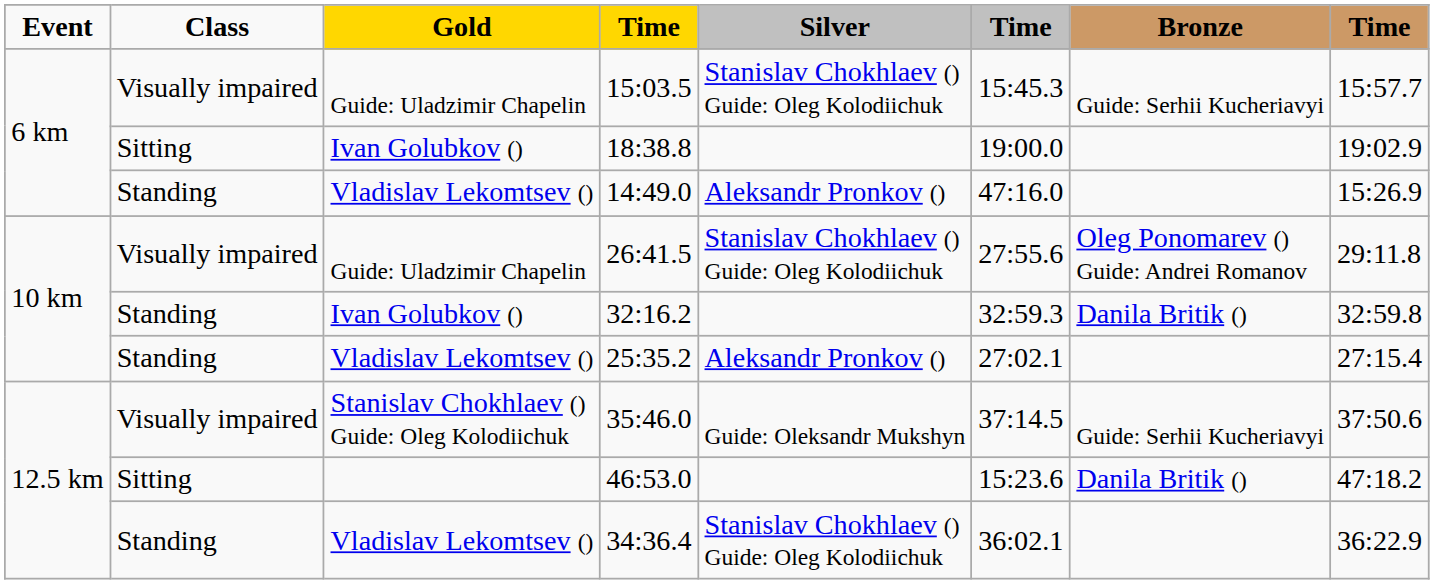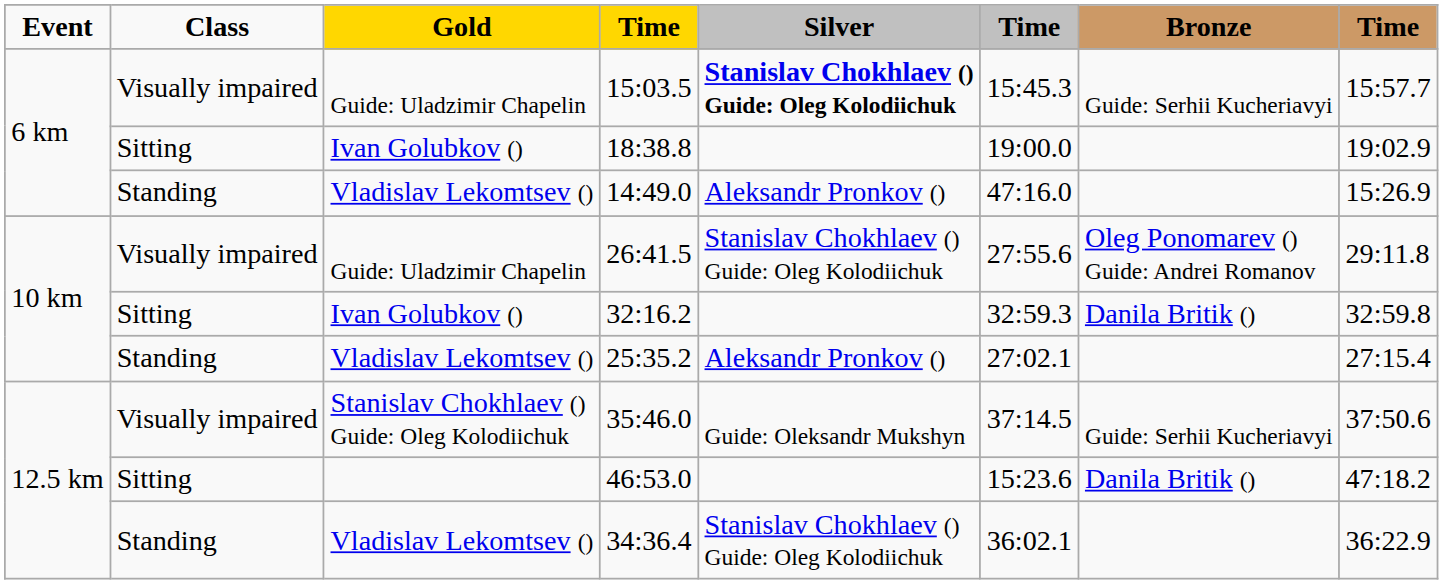15:03.5 | Silver: normal -> bold
32:16.2 | Class: Standing -> Sitting
